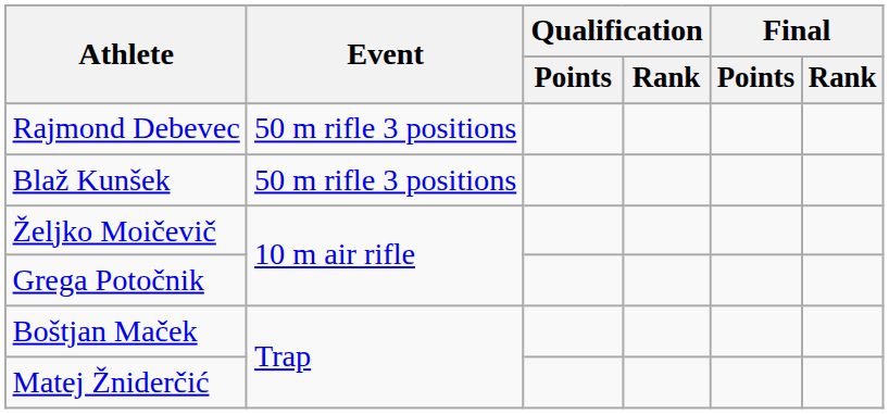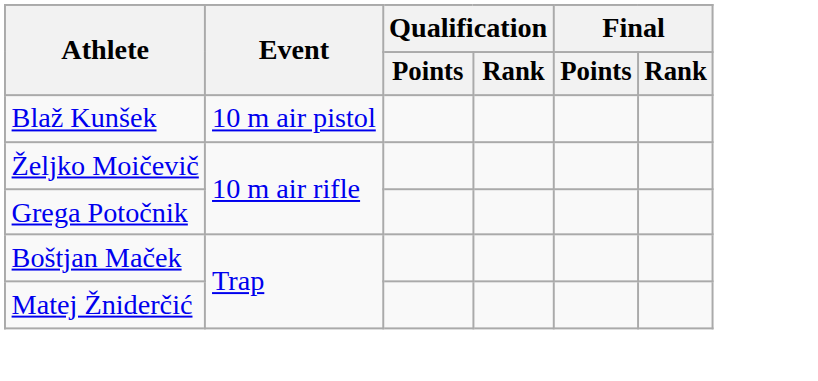- row: Rajmond Debevec | 50 m rifle 3 positions
Blaž Kunšek | Event: 50 m rifle 3 positions -> 10 m air pistol
